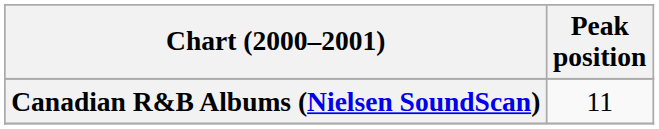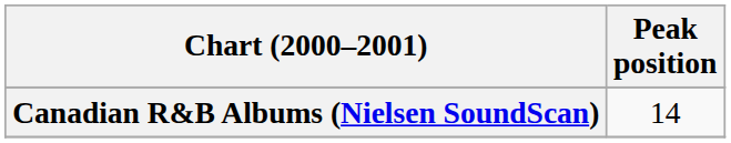Canadian R&B Albums (Nielsen SoundScan) | Peak position: 11 -> 14
